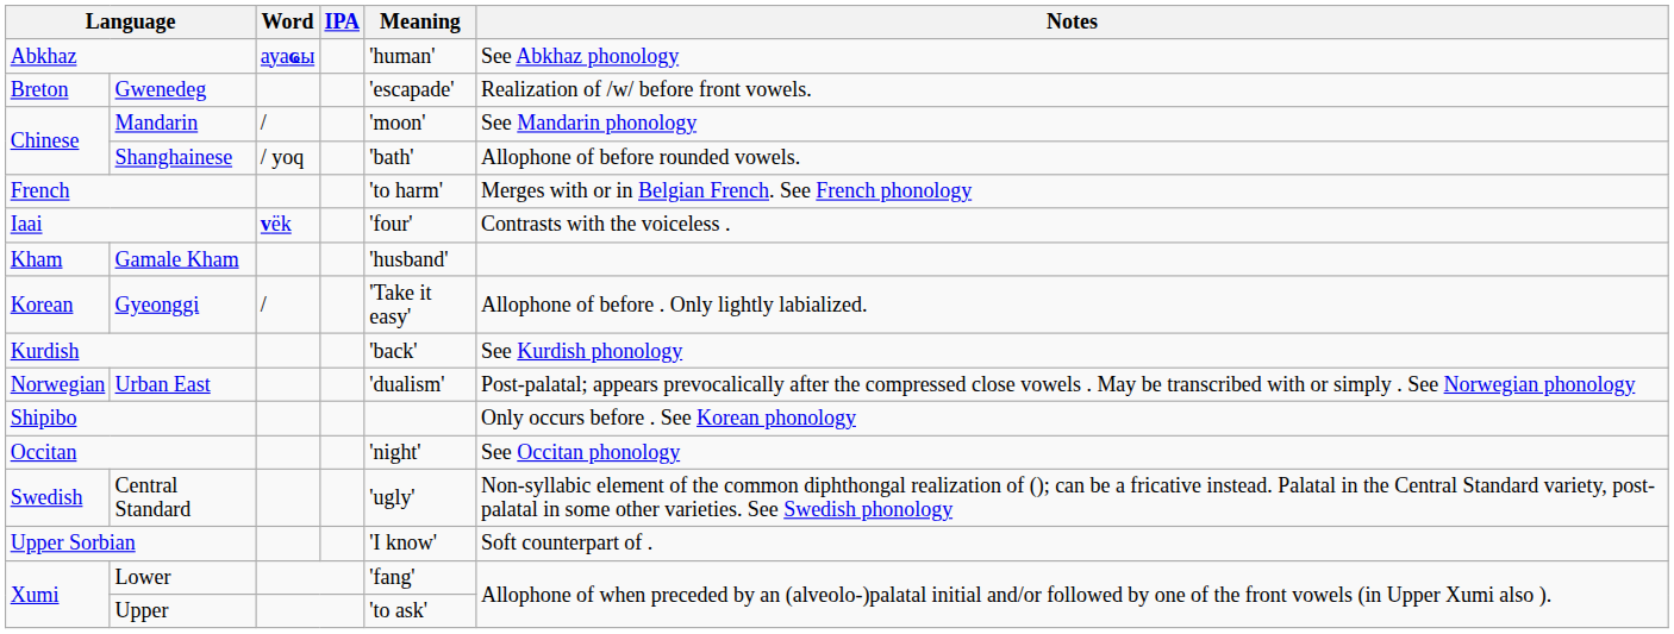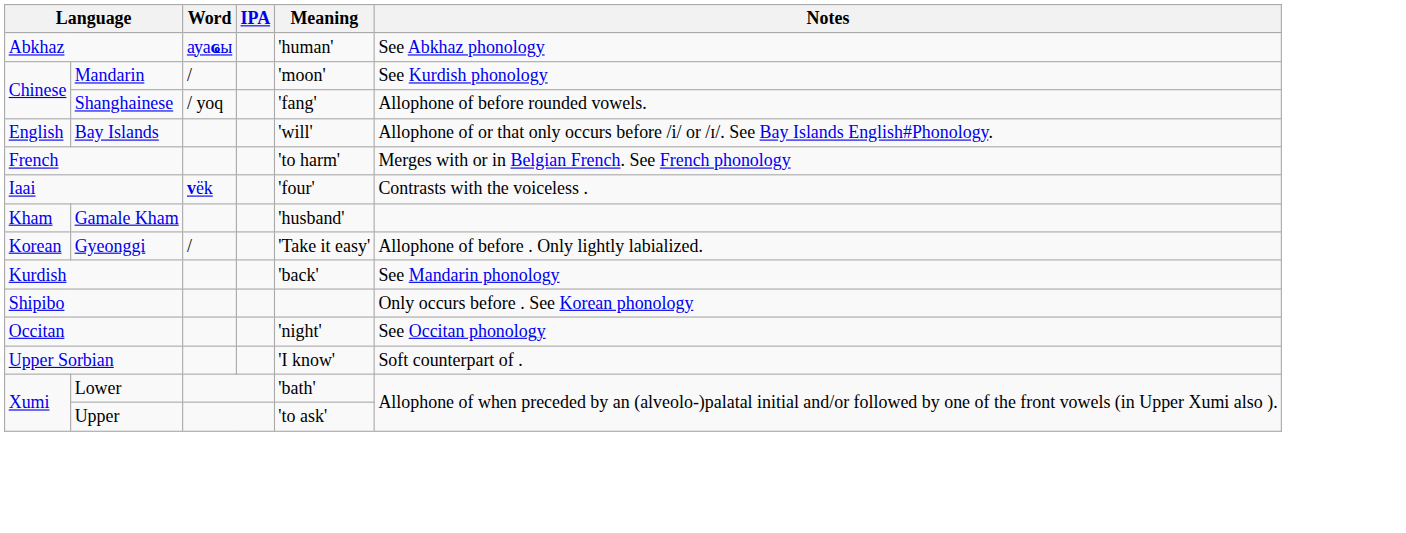- row: Breton | Gwenedeg | 'escapade' | Realization of /w/ before front vowels.
Mandarin | Notes: See Mandarin phonology -> See Kurdish phonology
Shanghainese | Meaning: 'bath' -> 'fang'
+ row: English | Bay Islands | 'will' | Allophone of or that only occurs before /i/ or /ɪ/. See Bay Islands English#Phonology.
Kurdish | Notes: See Kurdish phonology -> See Mandarin phonology
- row: Norwegian | Urban East | 'dualism' | Post-palatal; appears prevocalically after the compressed close vowels . May be transcribed with or simply . See Norwegian phonology
- row: Swedish | Central Standard | 'ugly' | Non-syllabic element of the common diphthongal realization of (); can be a fricative instead. Palatal in the Central Standard variety, post-palatal in some other varieties. See Swedish phonology
Lower | Meaning: 'fang' -> 'bath'
